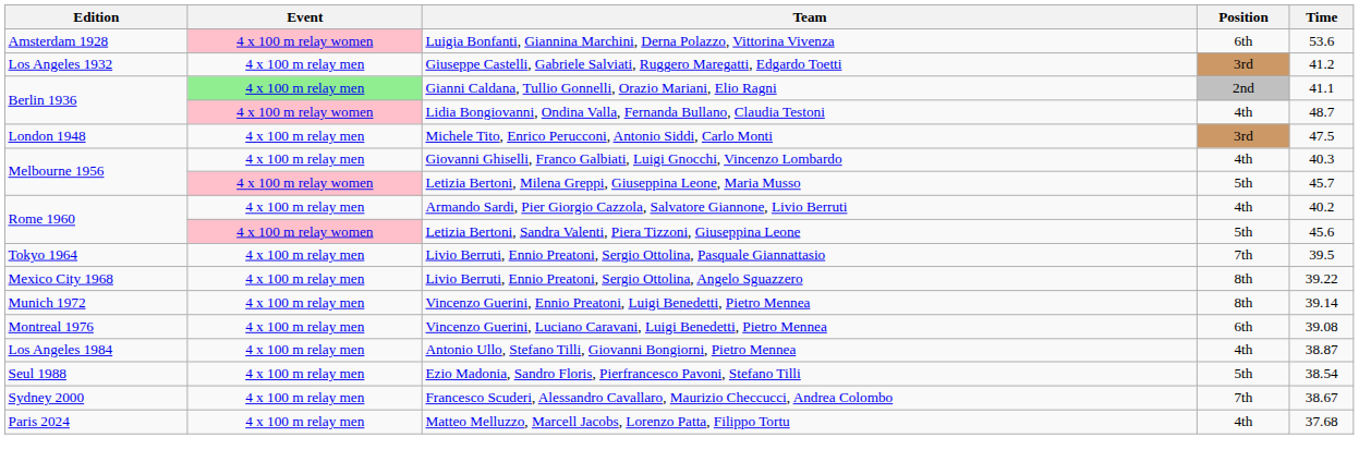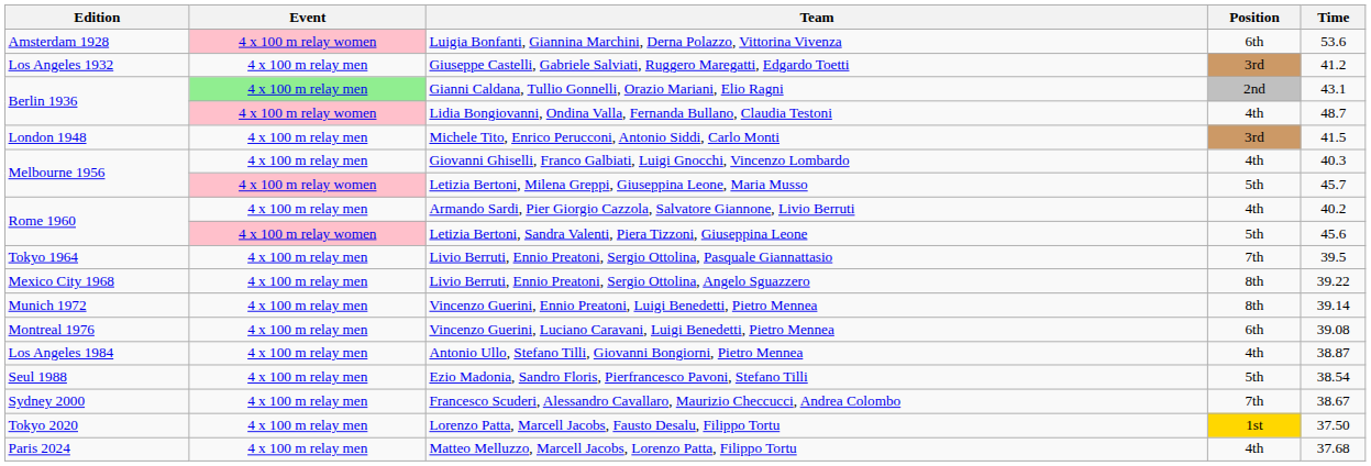Gianni Caldana, Tullio Gonnelli, Orazio Mariani, Elio Ragni | Time: 41.1 -> 43.1
Michele Tito, Enrico Perucconi, Antonio Siddi, Carlo Monti | Time: 47.5 -> 41.5
+ row: Tokyo 2020 | 4 x 100 m relay men | Lorenzo Patta, Marcell Jacobs, Fausto Desalu, Filippo Tortu | 1st | 37.50
